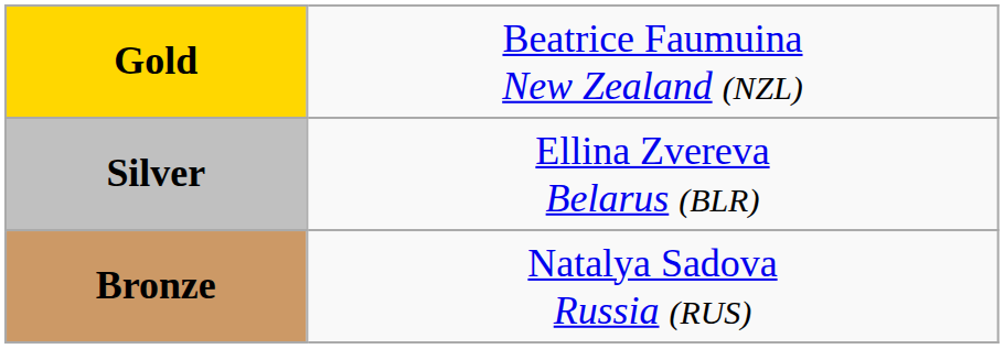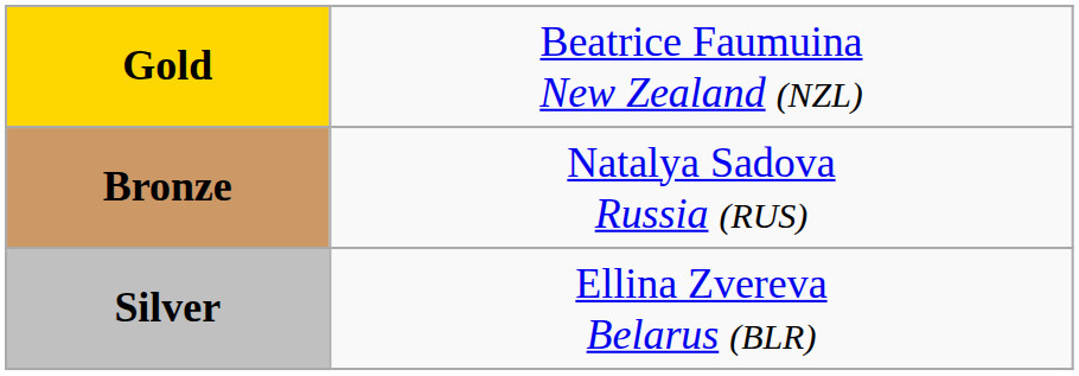rows swapped: Silver <-> Bronze
